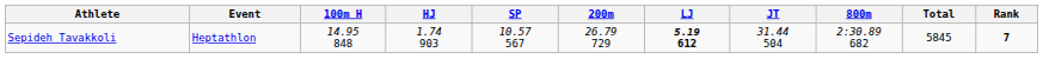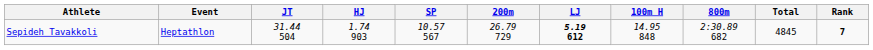columns swapped: 100m H <-> JT
Sepideh Tavakkoli | Total: 5845 -> 4845
